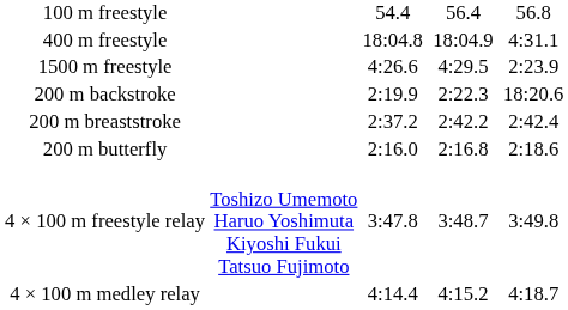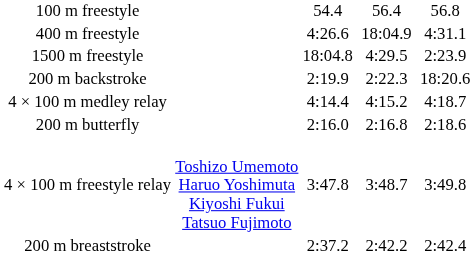400 m freestyle | column 3: 18:04.8 -> 4:26.6
1500 m freestyle | column 3: 4:26.6 -> 18:04.8
rows swapped: 200 m breaststroke <-> 4 × 100 m medley relay
